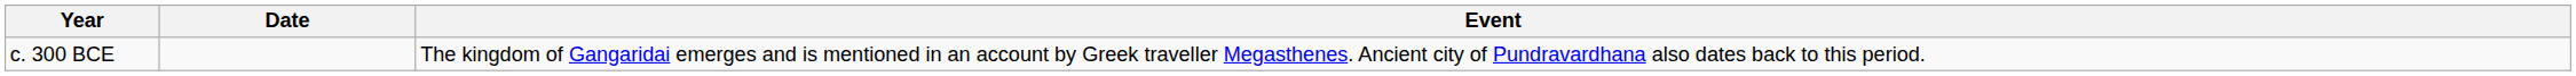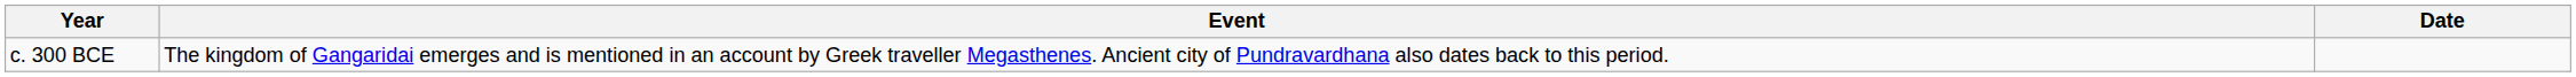columns swapped: Date <-> Event
